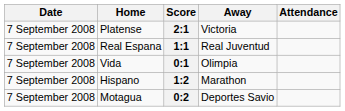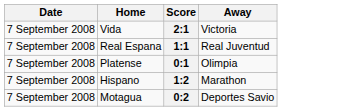- column: Attendance
2:1 | Home: Platense -> Vida
0:1 | Home: Vida -> Platense
